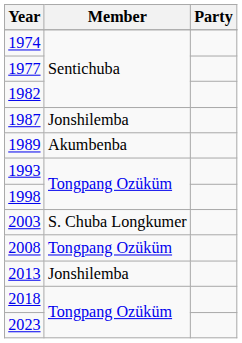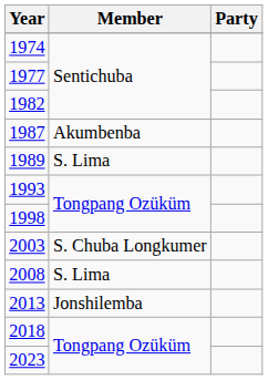1987 | Member: Jonshilemba -> Akumbenba
1989 | Member: Akumbenba -> S. Lima
2008 | Member: Tongpang Ozüküm -> S. Lima
